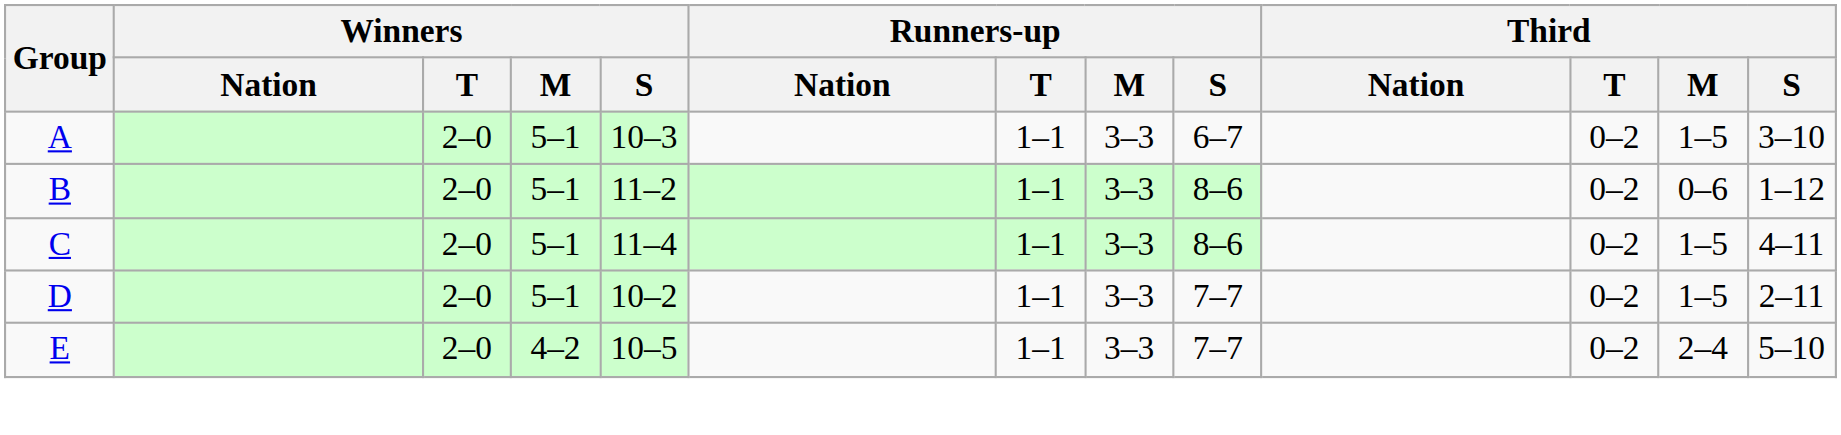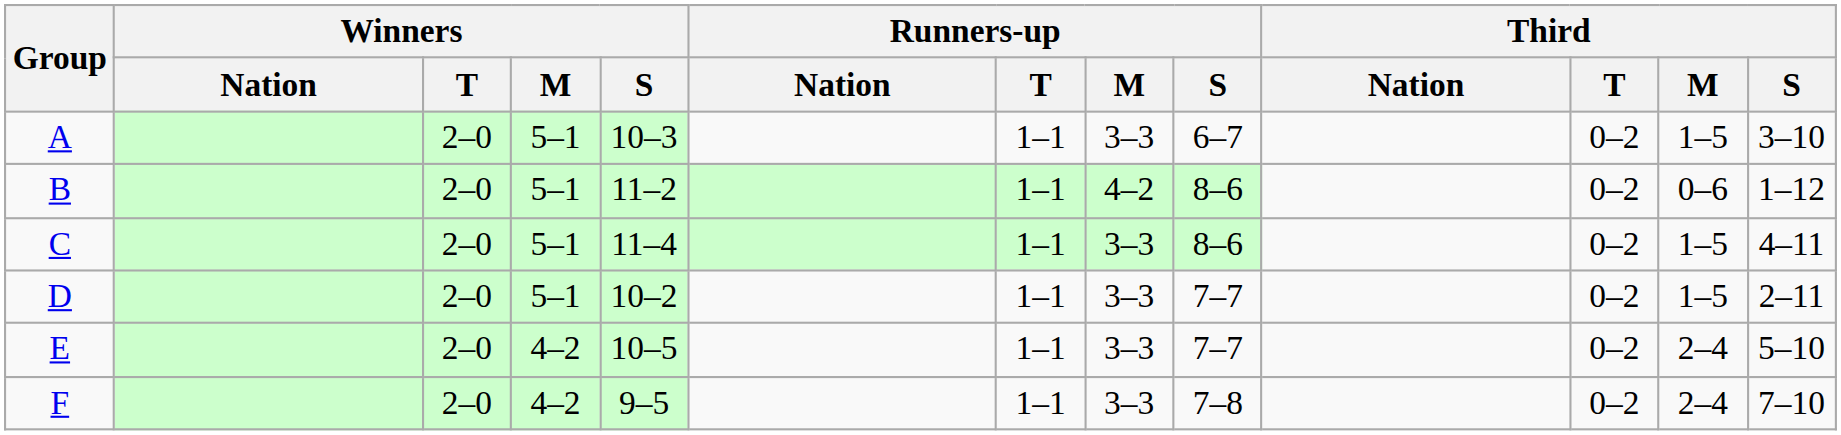B | Runners-up / M: 3–3 -> 4–2
+ row: F | 2–0 | 4–2 | 9–5 | 1–1 | 3–3 | 7–8 | 0–2 | 2–4 | 7–10
